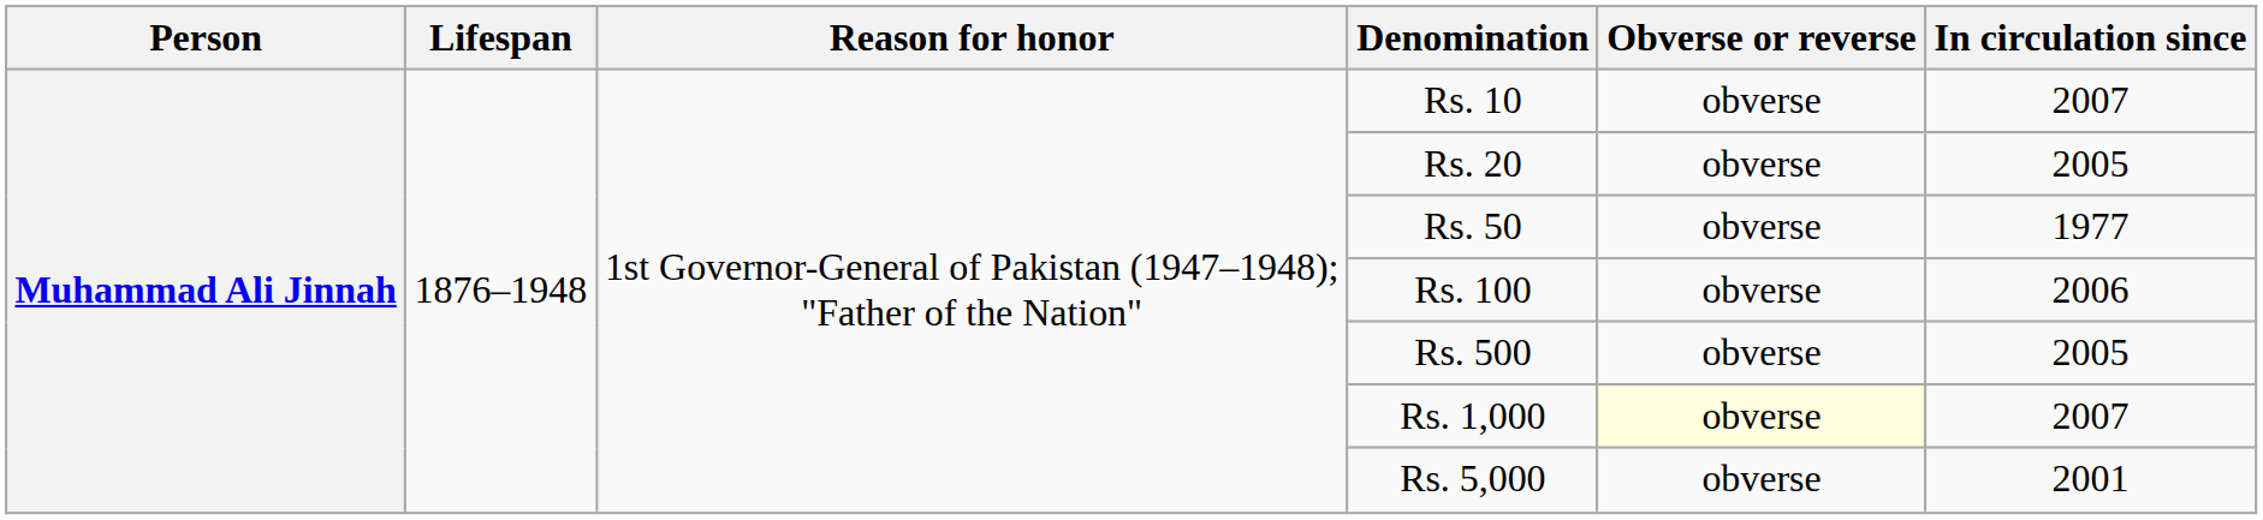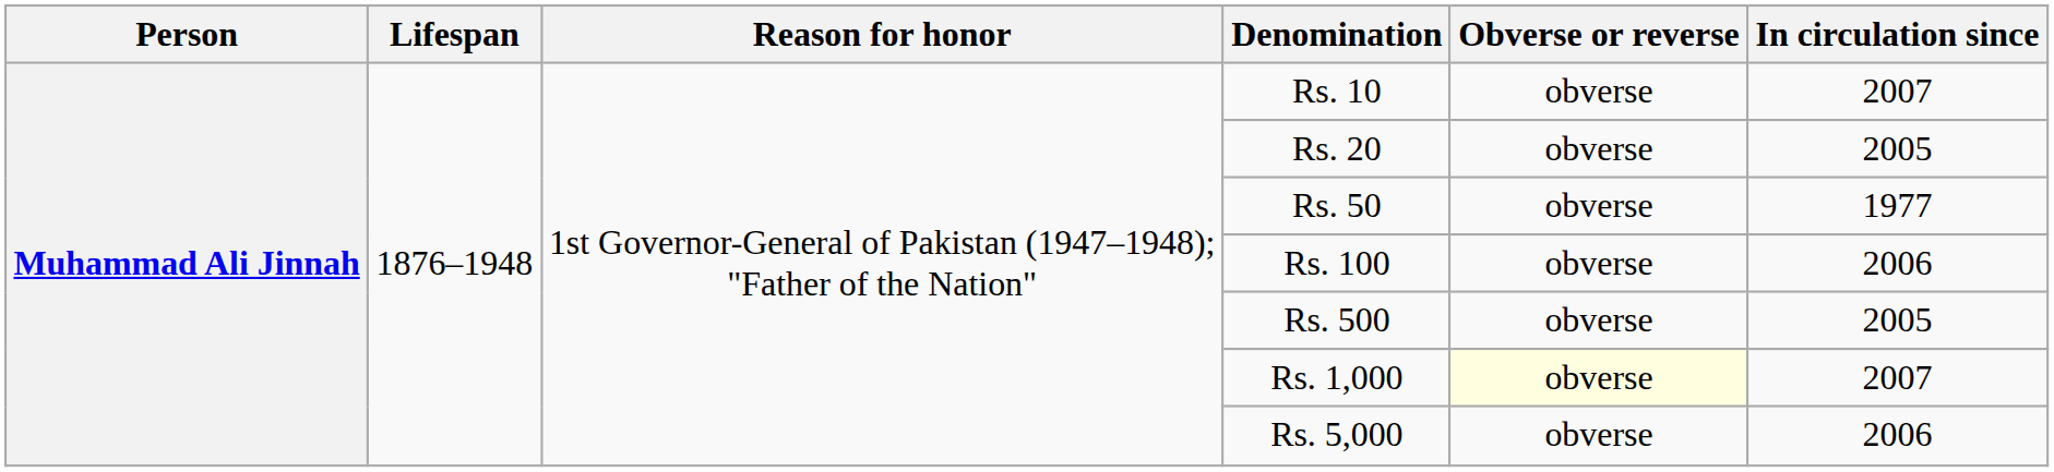Rs. 5,000 | In circulation since: 2001 -> 2006
